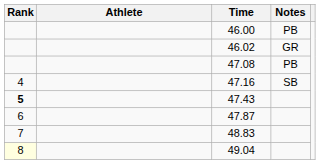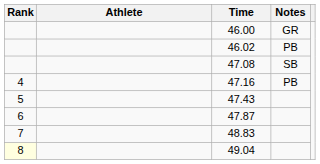46.00 | Notes: PB -> GR
46.02 | Notes: GR -> PB
47.08 | Notes: PB -> SB
47.16 | Notes: SB -> PB
47.43 | Rank: bold -> normal
